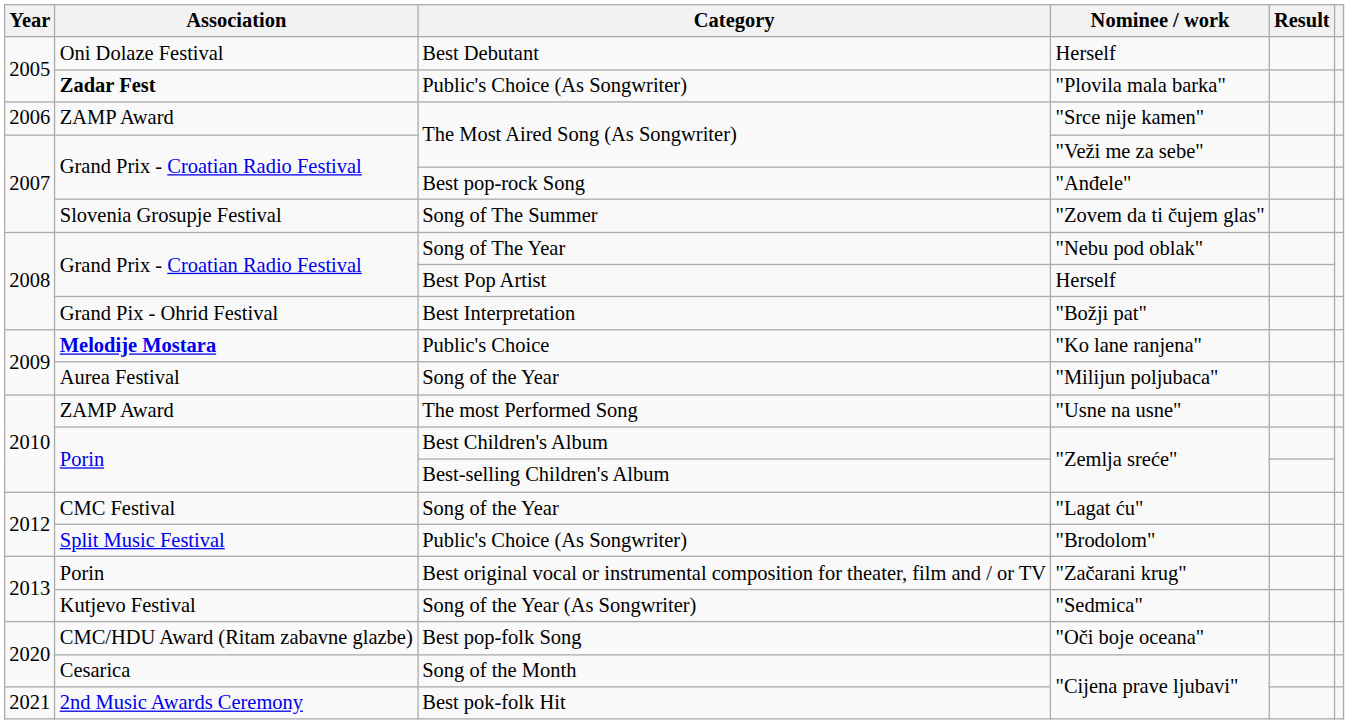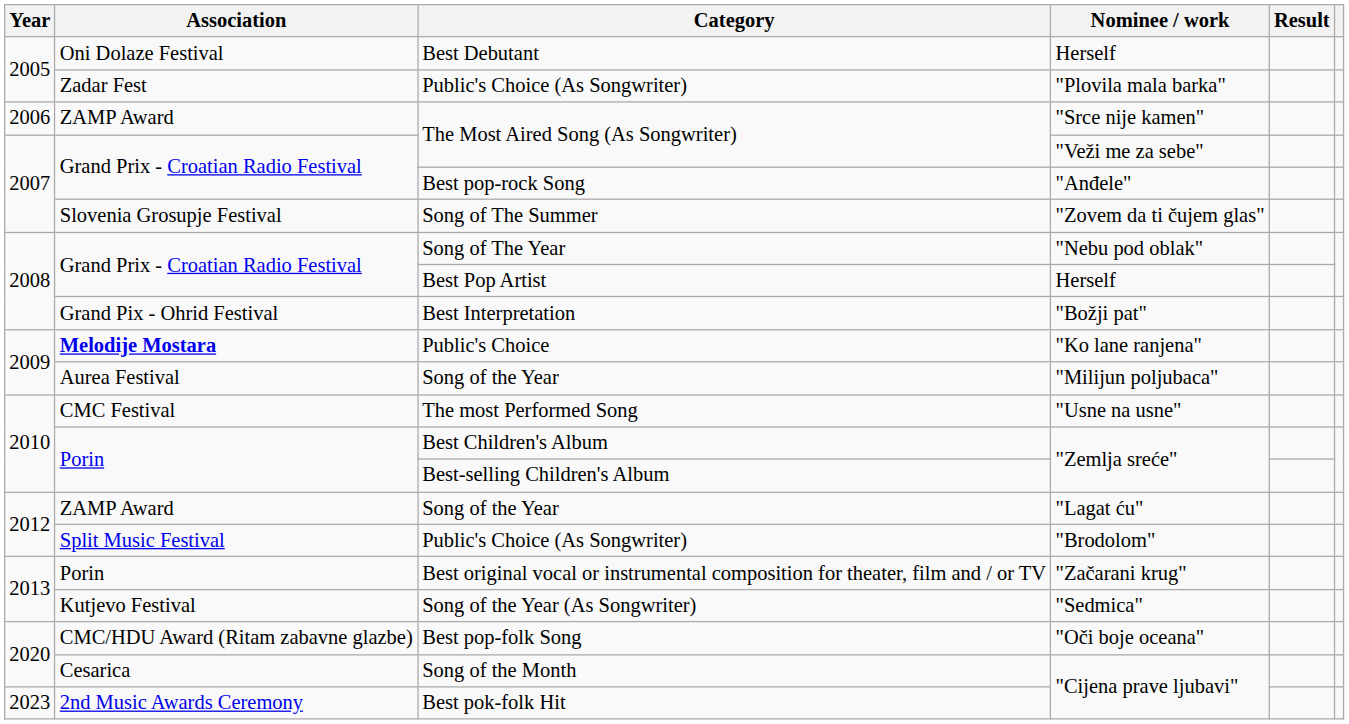Public's Choice (As Songwriter) / "Plovila mala barka" | Association: bold -> normal
The most Performed Song | Association: ZAMP Award -> CMC Festival
Song of the Year / "Lagat ću" | Association: CMC Festival -> ZAMP Award
Best pok-folk Hit | Year: 2021 -> 2023
